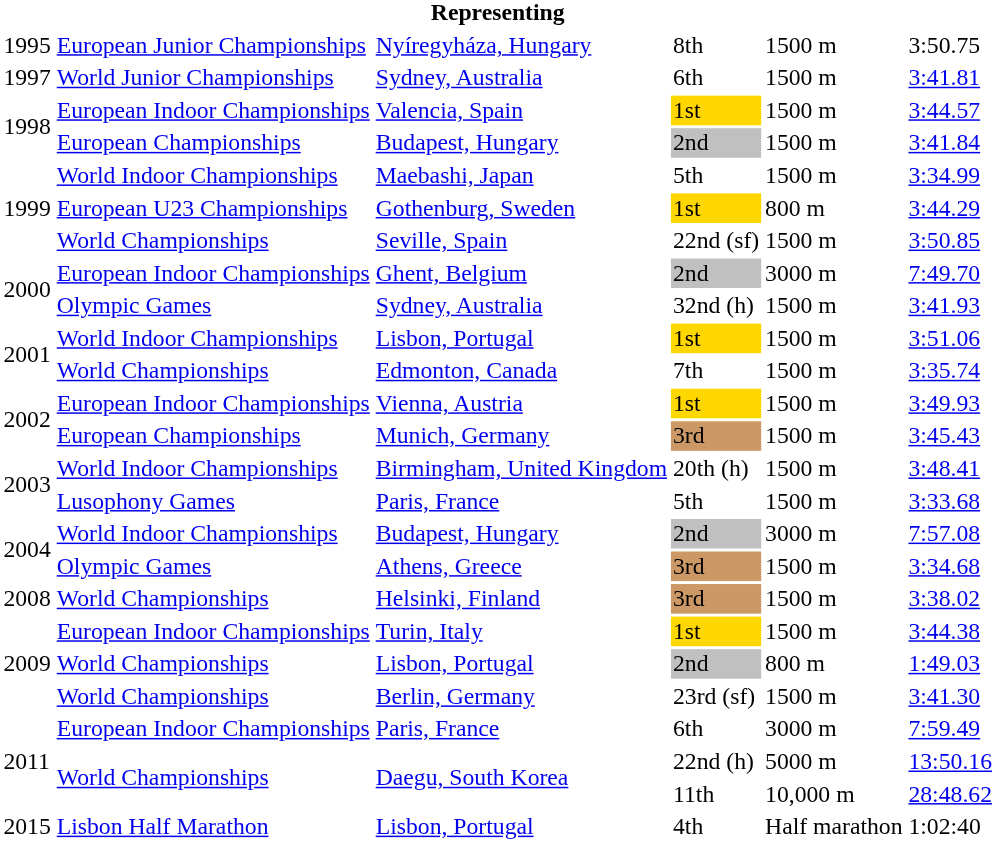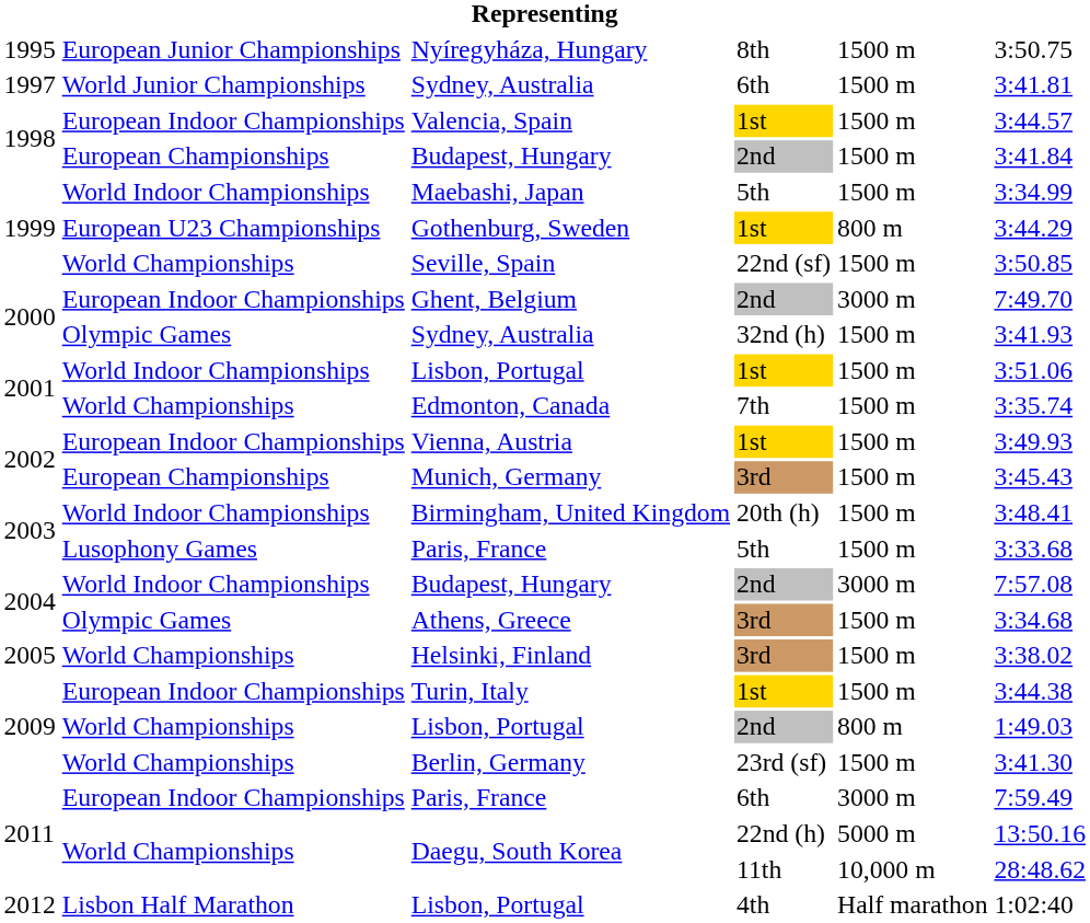Helsinki, Finland | column 1: 2008 -> 2005
Lisbon, Portugal / 4th | column 1: 2015 -> 2012
